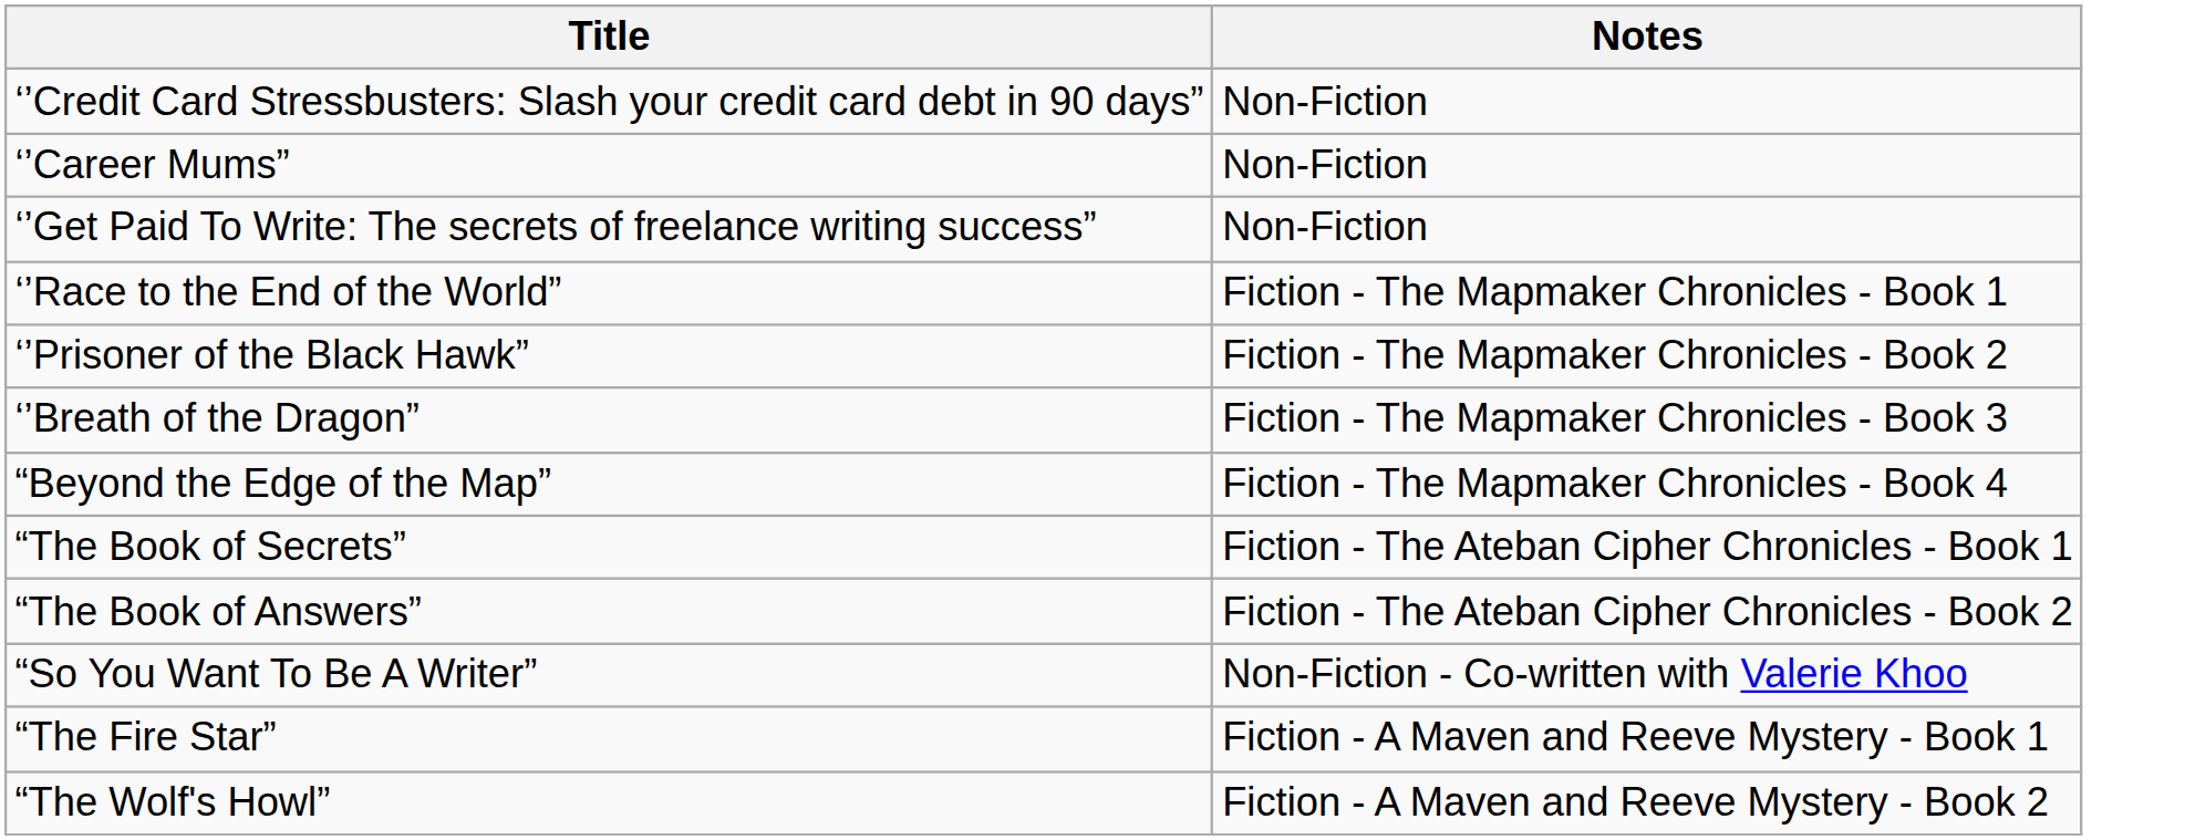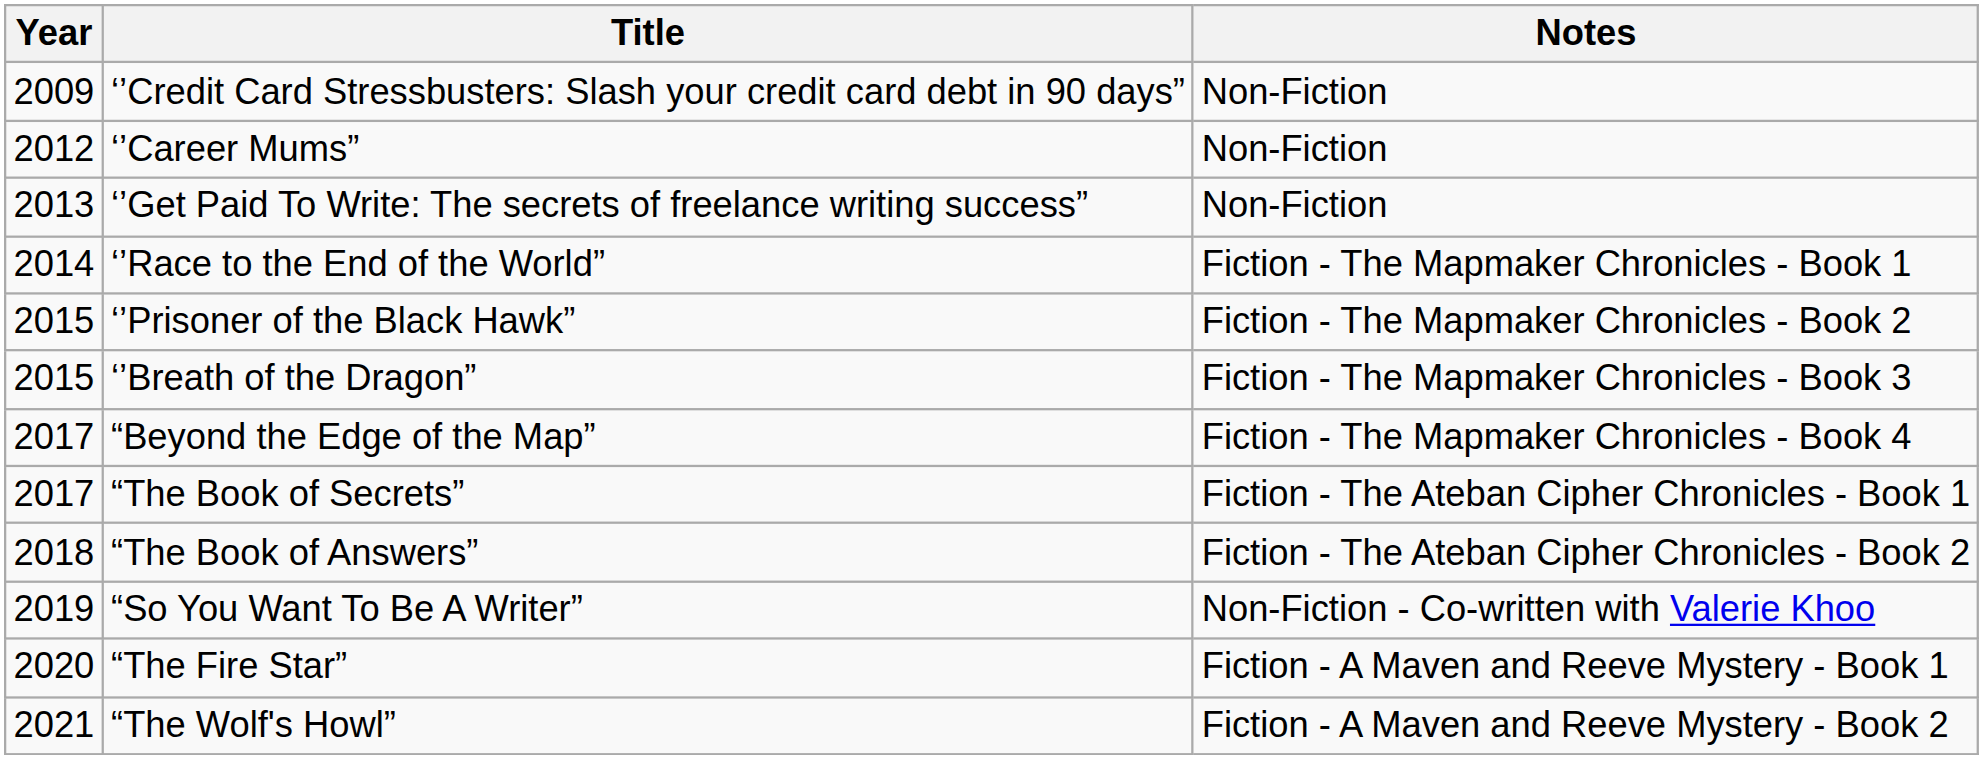+ column: Year | 2009 | 2012 | 2013 | 2014 | 2015 | 2015 | 2017 | 2017 | 2018 | 2019 | 2020 | 2021
